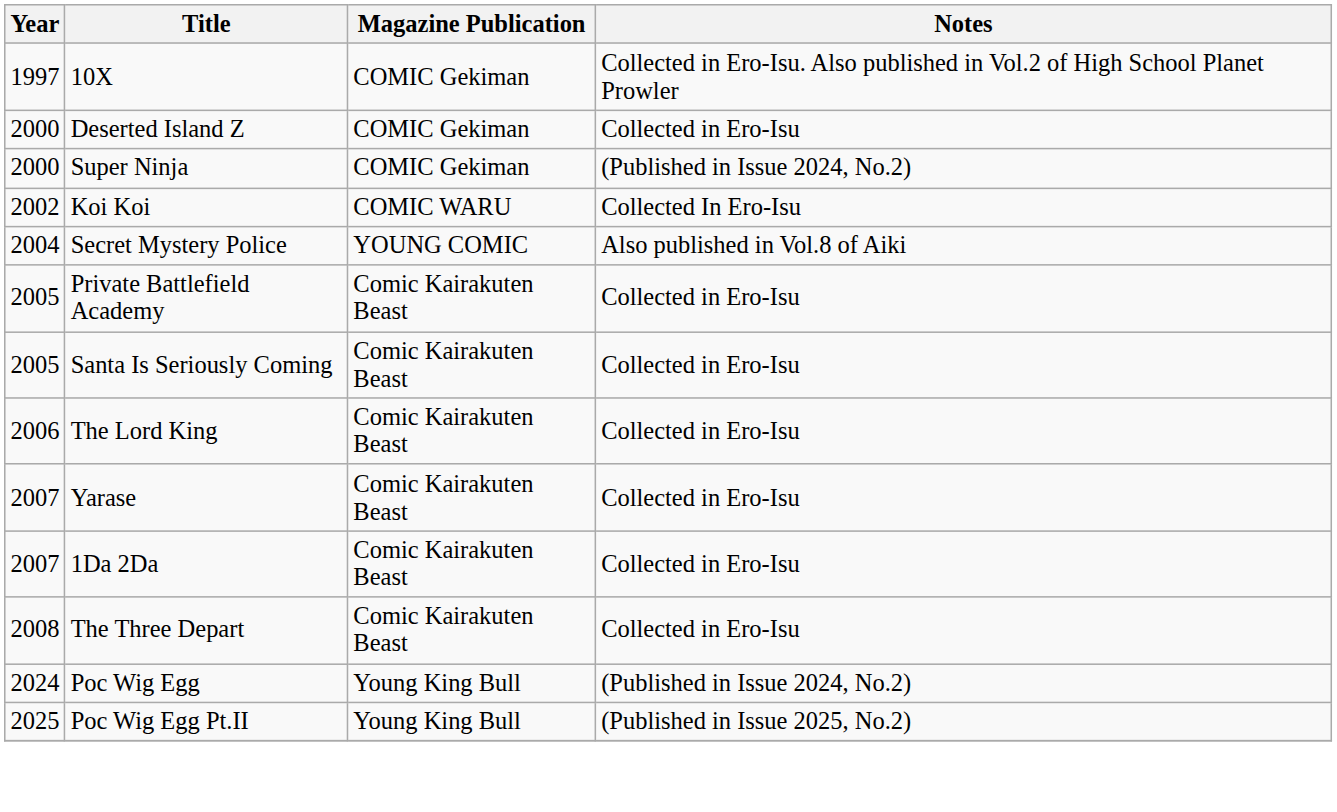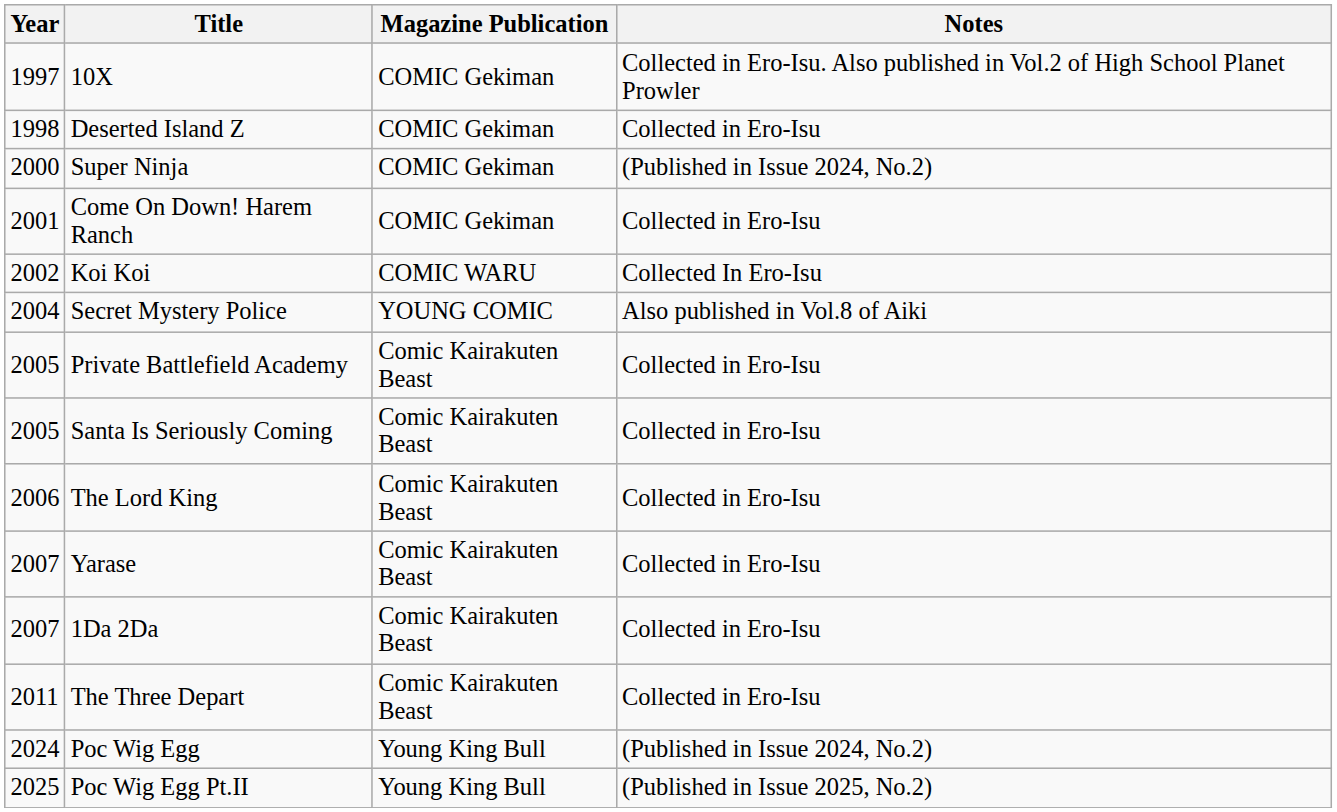Deserted Island Z | Year: 2000 -> 1998
+ row: 2001 | Come On Down! Harem Ranch | COMIC Gekiman | Collected in Ero-Isu
The Three Depart | Year: 2008 -> 2011
